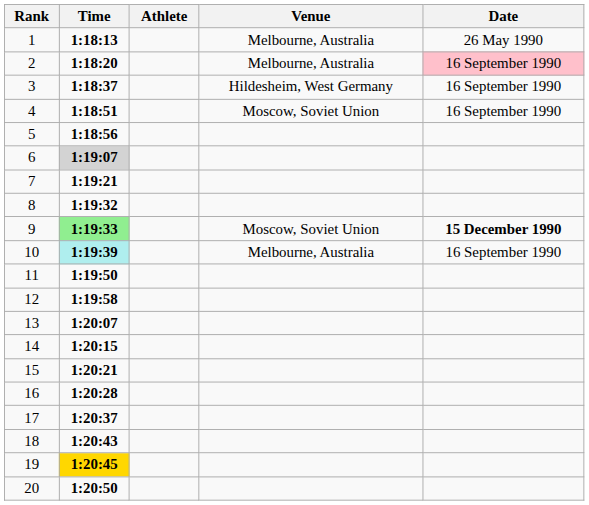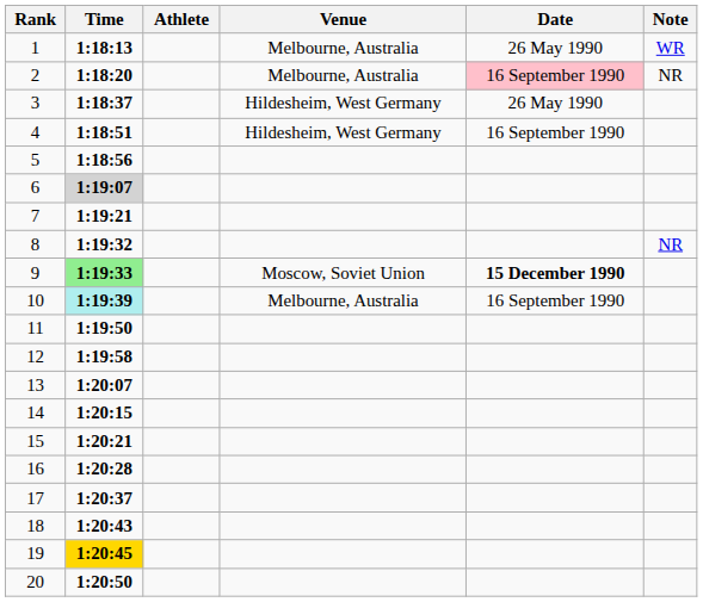+ column: Note | WR | NR | NR
3 | Date: 16 September 1990 -> 26 May 1990
4 | Venue: Moscow, Soviet Union -> Hildesheim, West Germany
